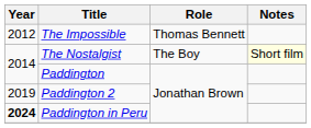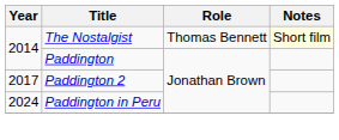- row: 2012 | The Impossible | Thomas Bennett
The Nostalgist | Role: The Boy -> Thomas Bennett
Paddington 2 | Year: 2019 -> 2017
Paddington in Peru | Year: bold -> normal
